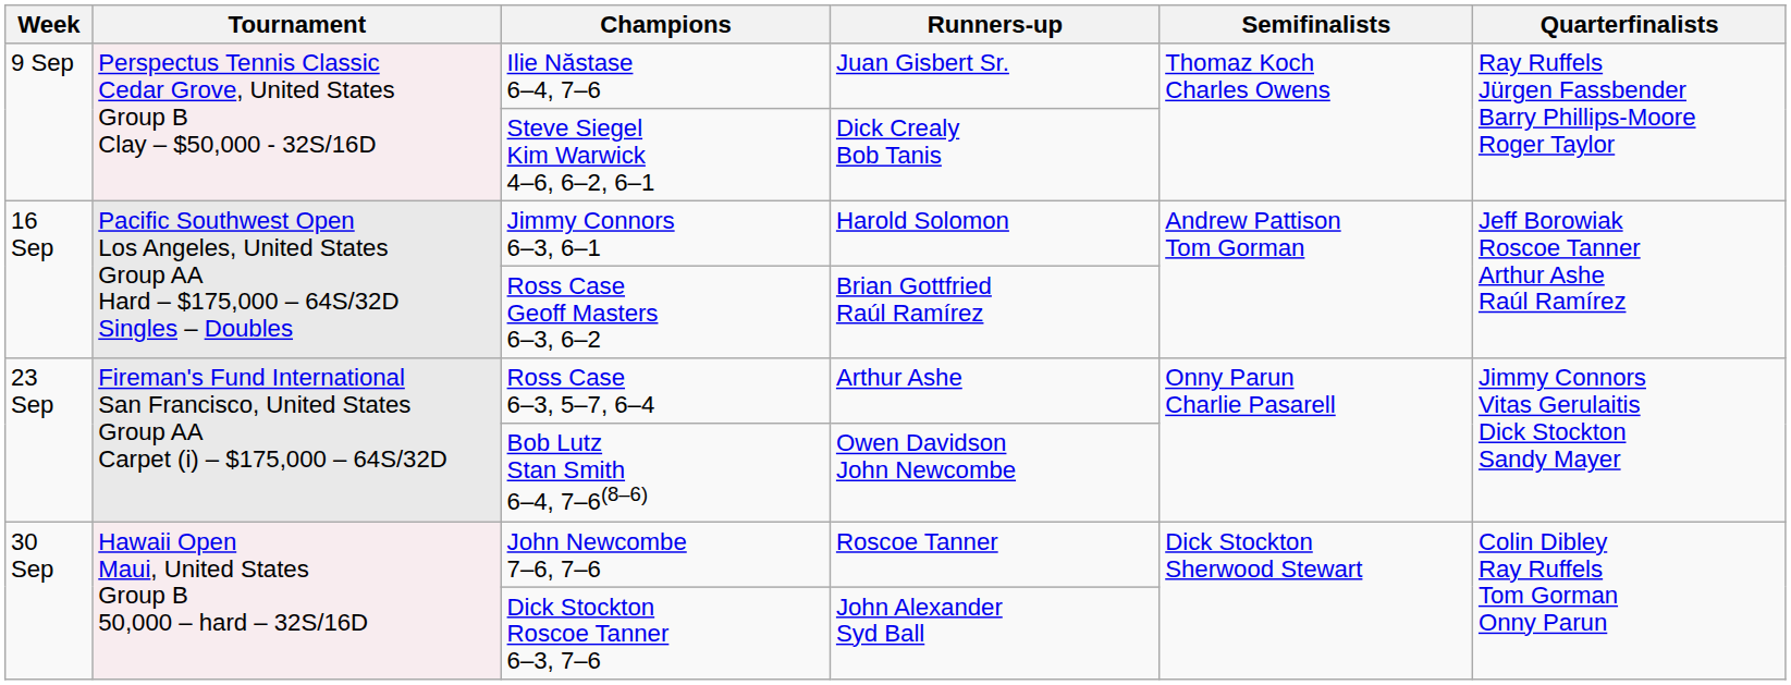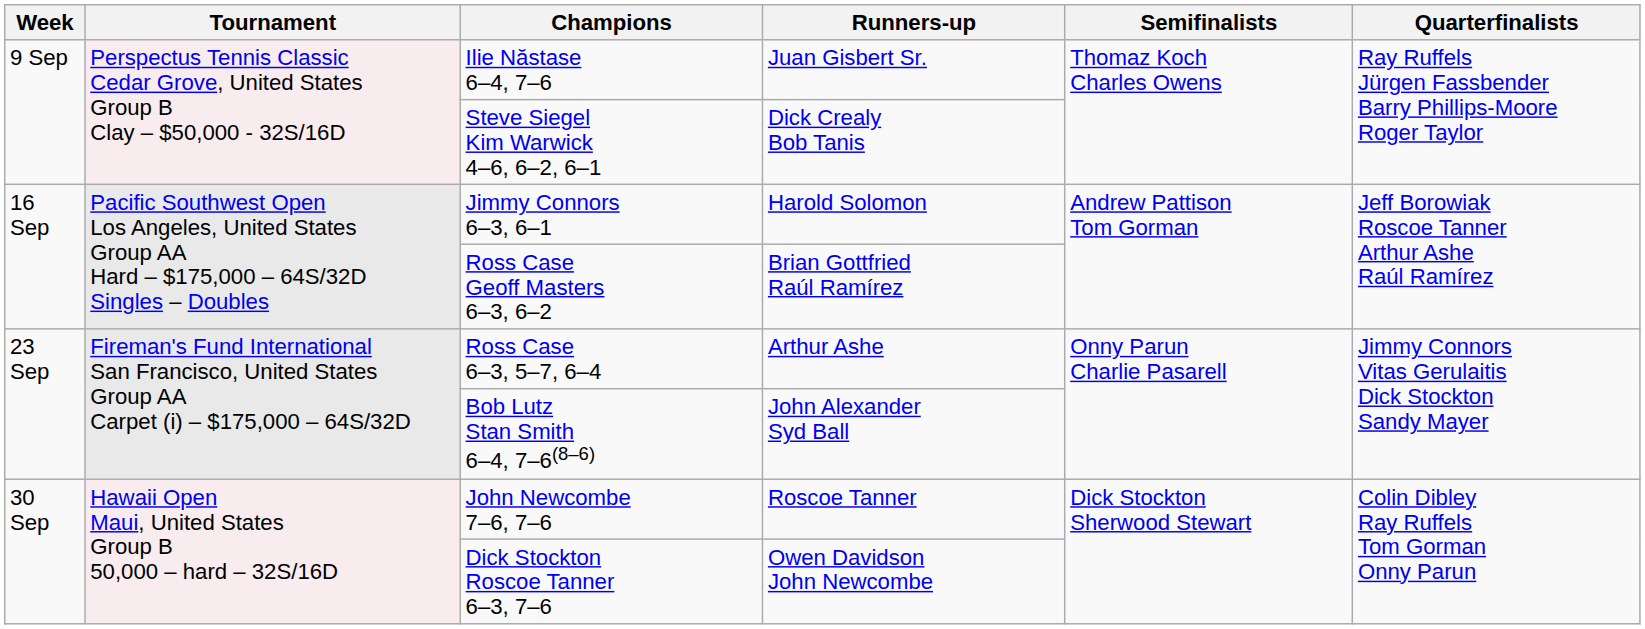Bob Lutz Stan Smith 6–4, 7–6(8–6) | Runners-up: Owen Davidson John Newcombe -> John Alexander Syd Ball
Dick Stockton Roscoe Tanner 6–3, 7–6 | Runners-up: John Alexander Syd Ball -> Owen Davidson John Newcombe
